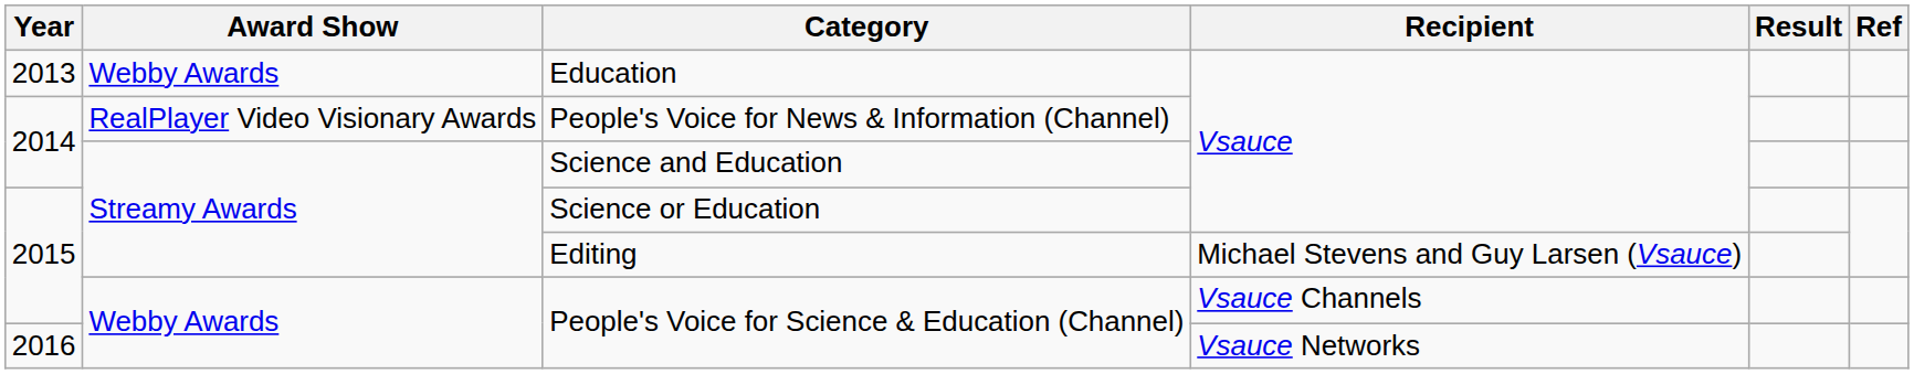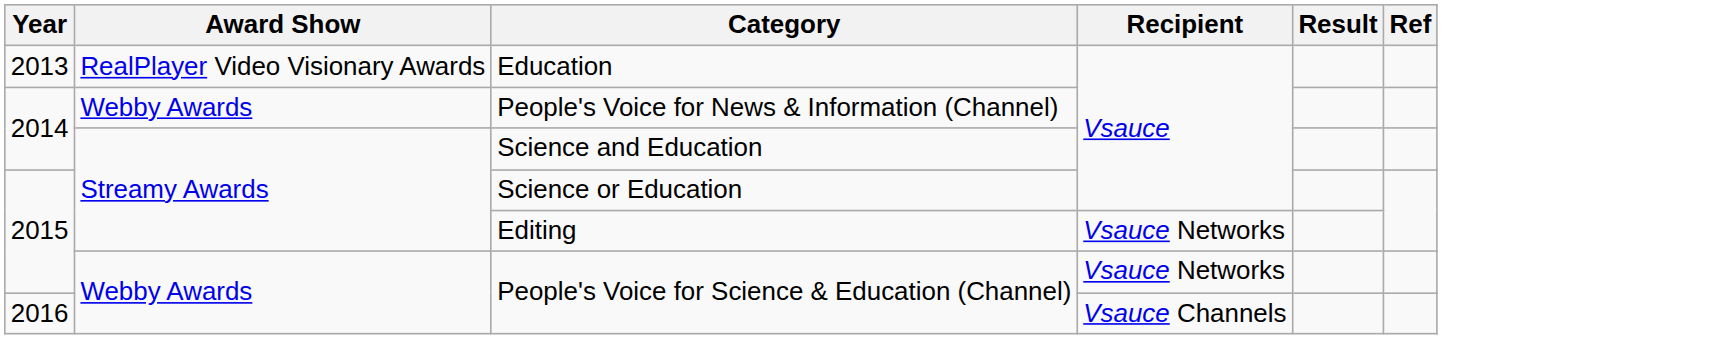Education | Award Show: Webby Awards -> RealPlayer Video Visionary Awards
People's Voice for News & Information (Channel) | Award Show: RealPlayer Video Visionary Awards -> Webby Awards
Editing | Recipient: Michael Stevens and Guy Larsen (Vsauce) -> Vsauce Networks
2015 / People's Voice for Science & Education (Channel) | Recipient: Vsauce Channels -> Vsauce Networks
2016 / People's Voice for Science & Education (Channel) | Recipient: Vsauce Networks -> Vsauce Channels
